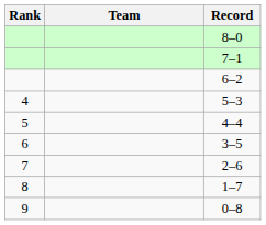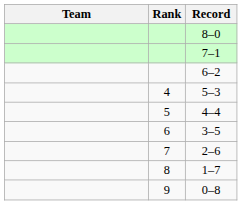columns swapped: Rank <-> Team
